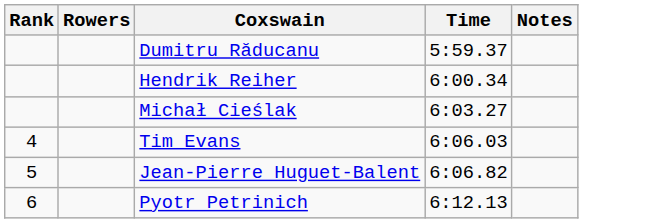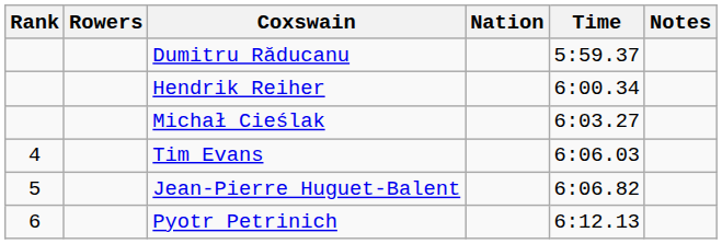+ column: Nation
